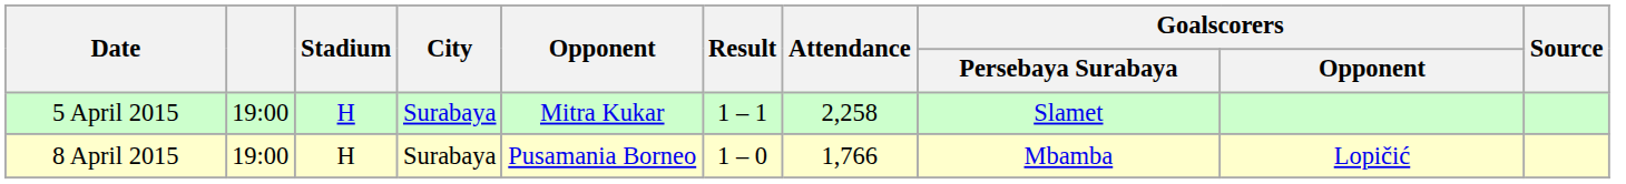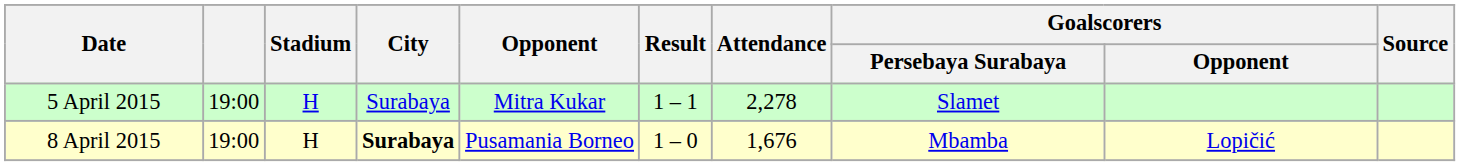5 April 2015 | Attendance: 2,258 -> 2,278
8 April 2015 | City: normal -> bold
8 April 2015 | Attendance: 1,766 -> 1,676
